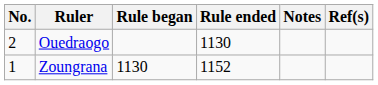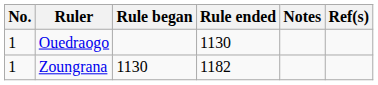Ouedraogo | No.: 2 -> 1
Zoungrana | Rule ended: 1152 -> 1182
